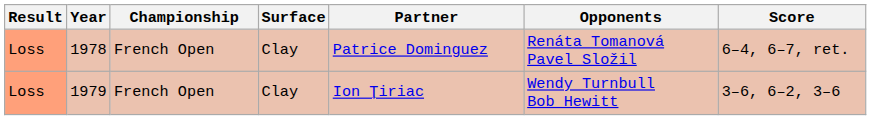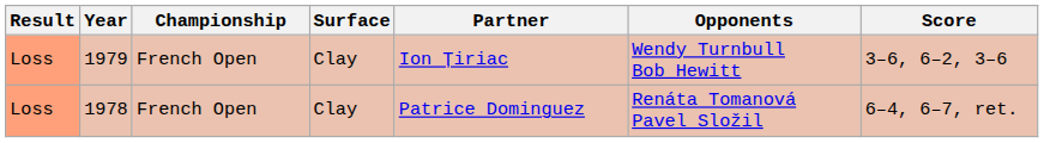rows swapped: 1978 <-> 1979
